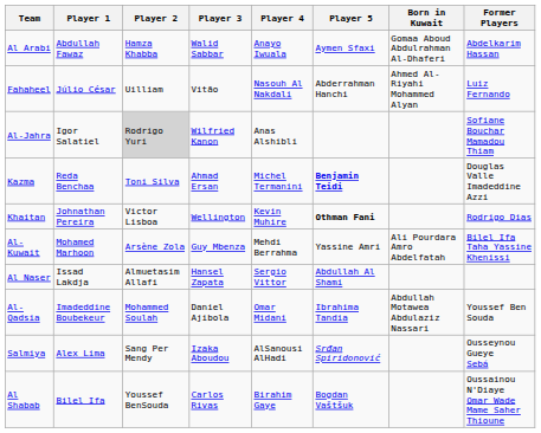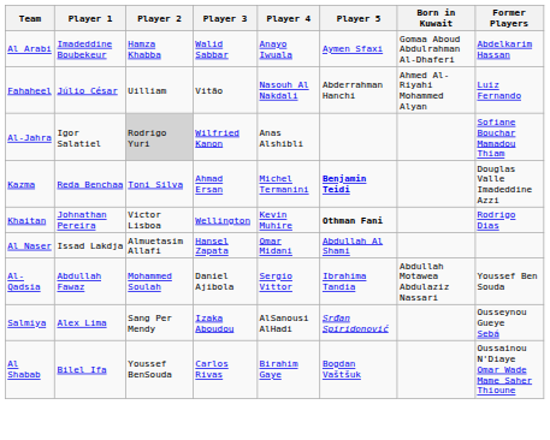Al Arabi | Player 1: Abdullah Fawaz -> Imadeddine Boubekeur
- row: Al-Kuwait | Mohamed Marhoon | Arsène Zola | Guy Mbenza | Mehdi Berrahma | Yassine Amri | Ali Pourdara Amro Abdelfatah | Bilel Ifa Taha Yassine Khenissi
Al Naser | Player 4: Sergio Vittor -> Omar Midani
Al-Qadsia | Player 1: Imadeddine Boubekeur -> Abdullah Fawaz
Al-Qadsia | Player 4: Omar Midani -> Sergio Vittor
